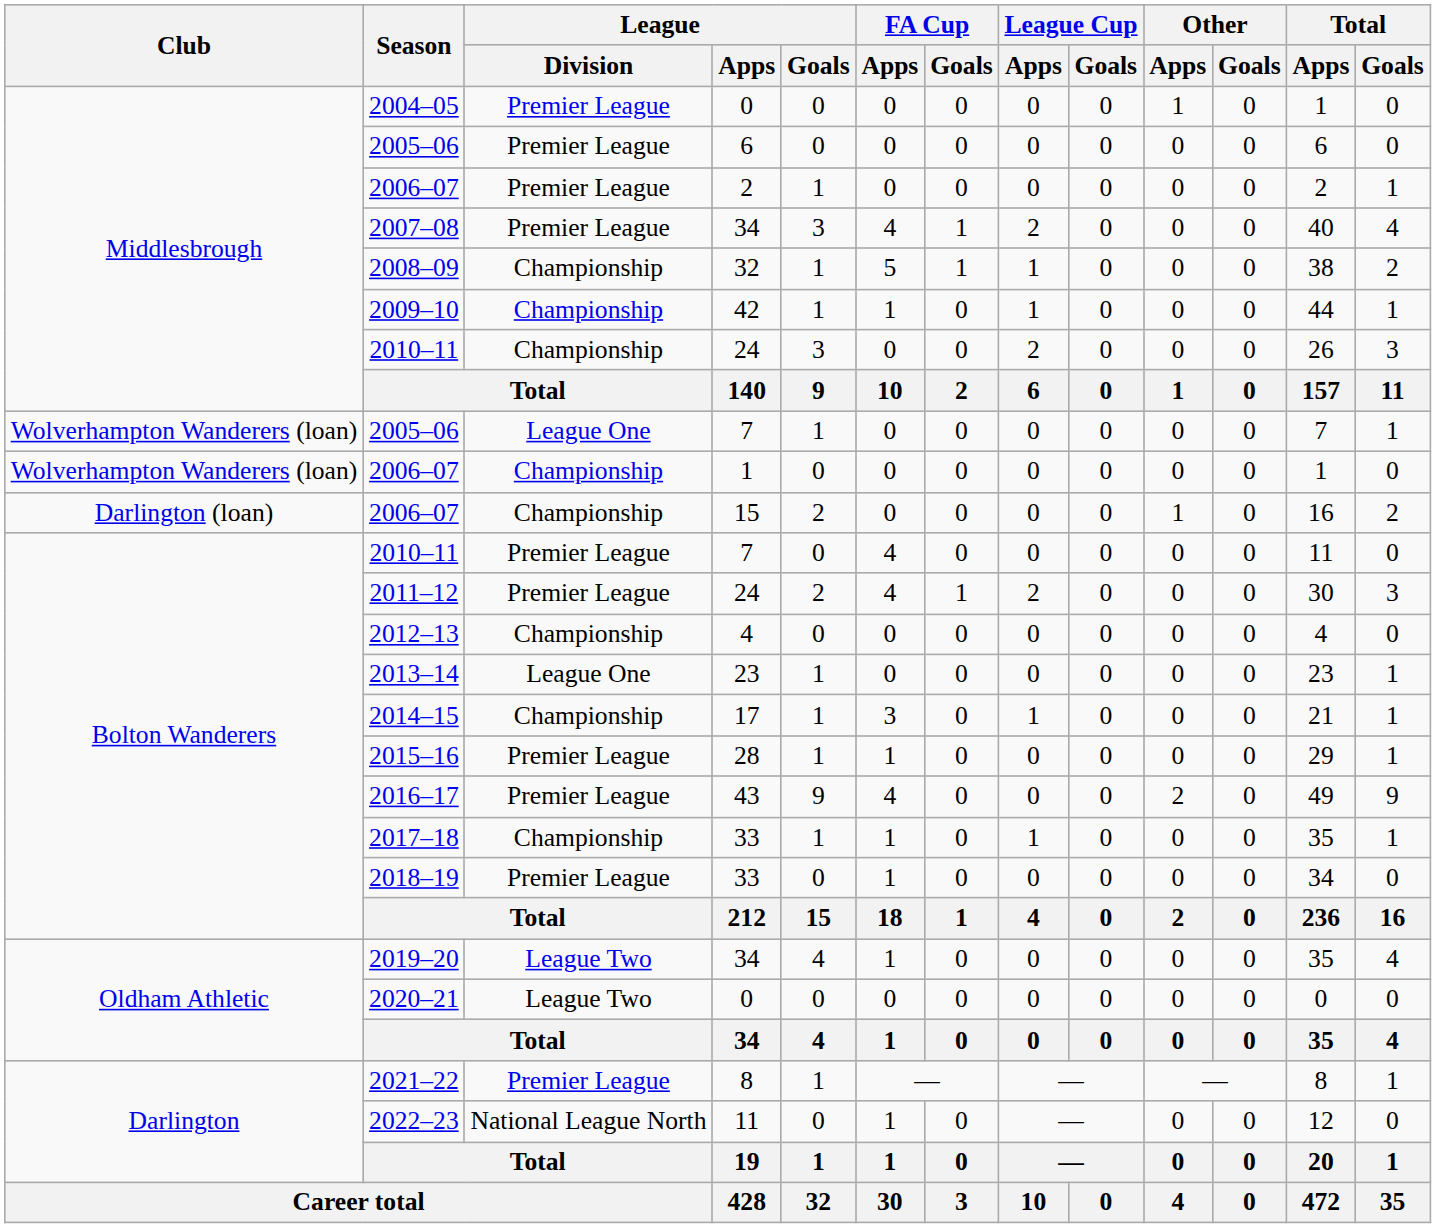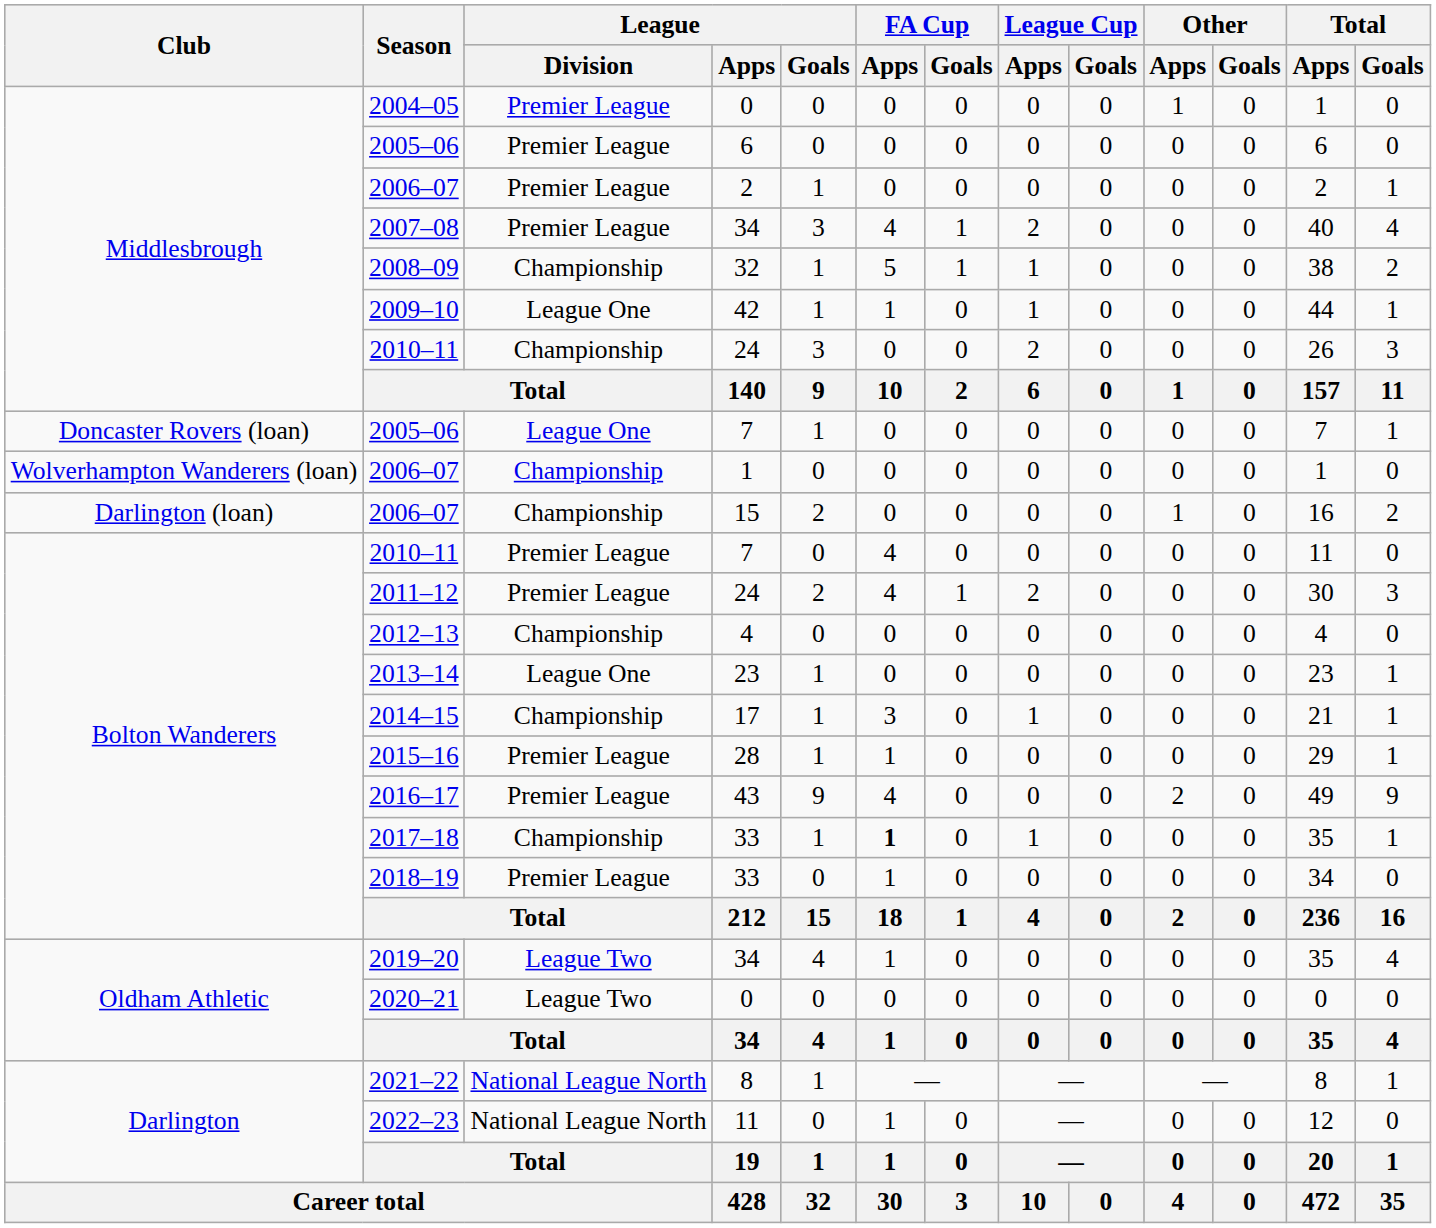2009–10 | League / Division: Championship -> League One
2005–06 / 7 | Club: Wolverhampton Wanderers (loan) -> Doncaster Rovers (loan)
2017–18 | FA Cup / Apps: normal -> bold
2021–22 | League / Division: Premier League -> National League North
